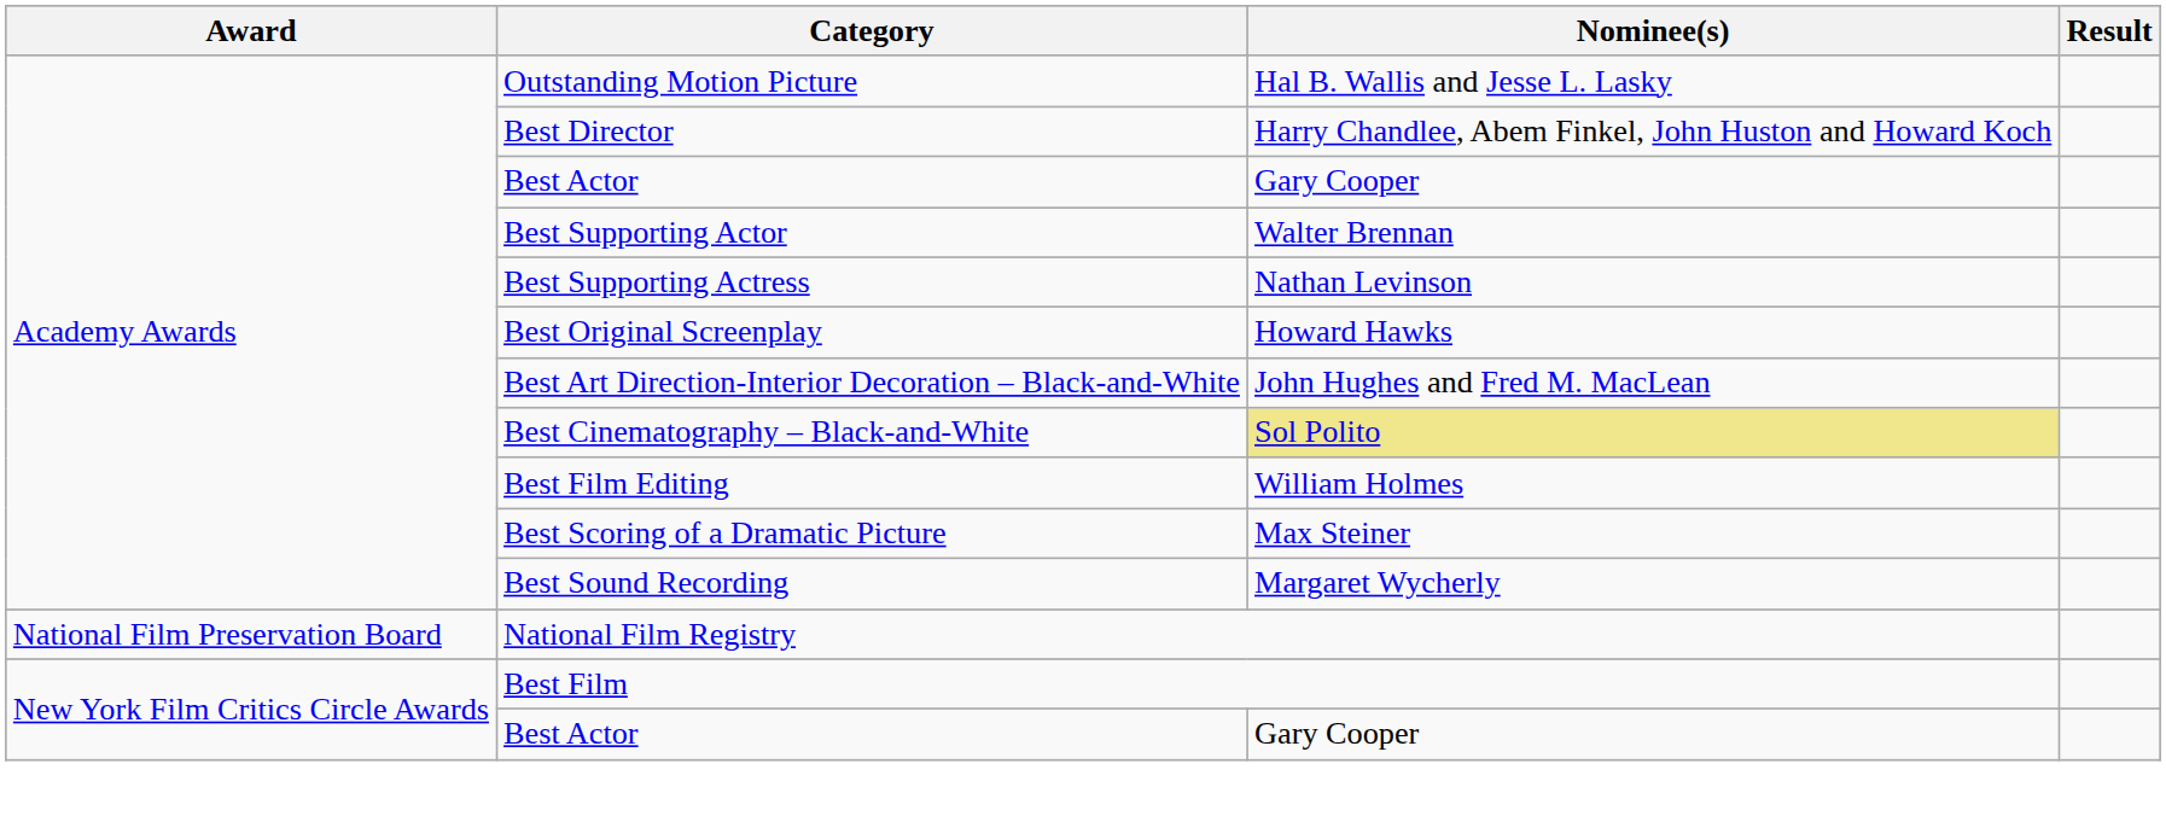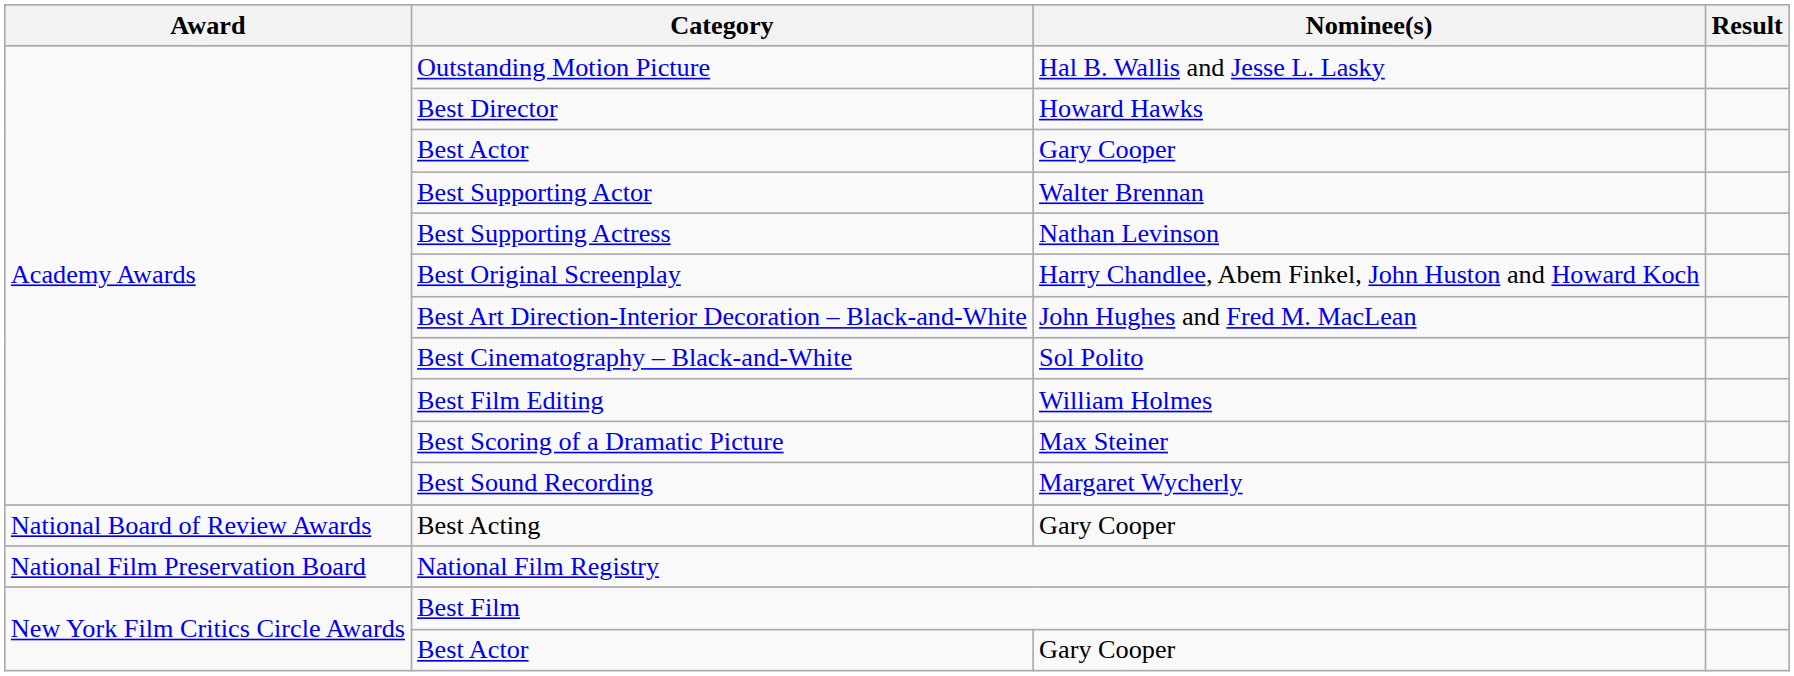Best Director | Nominee(s): Harry Chandlee, Abem Finkel, John Huston and Howard Koch -> Howard Hawks
Best Original Screenplay | Nominee(s): Howard Hawks -> Harry Chandlee, Abem Finkel, John Huston and Howard Koch
Best Cinematography – Black-and-White | Nominee(s): khaki background -> no background
+ row: National Board of Review Awards | Best Acting | Gary Cooper
